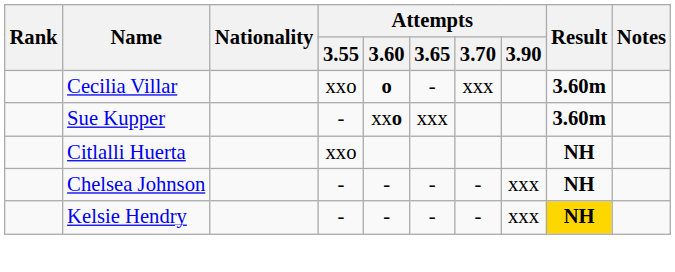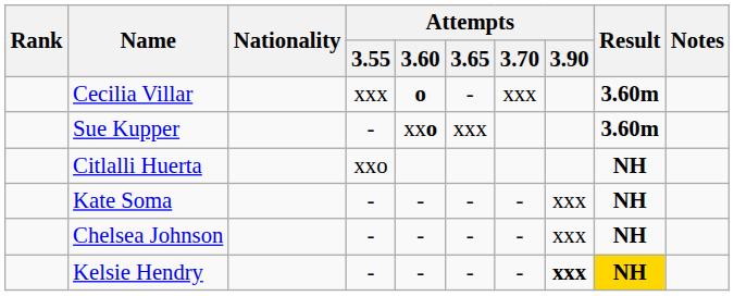Cecilia Villar | Attempts / 3.55: xxo -> xxx
+ row: Kate Soma | - | - | - | - | xxx | NH
Kelsie Hendry | Attempts / 3.90: normal -> bold
